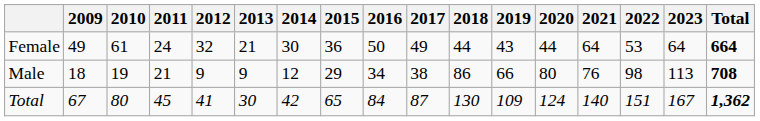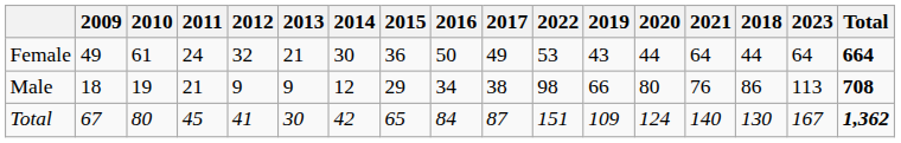columns swapped: 2018 <-> 2022
